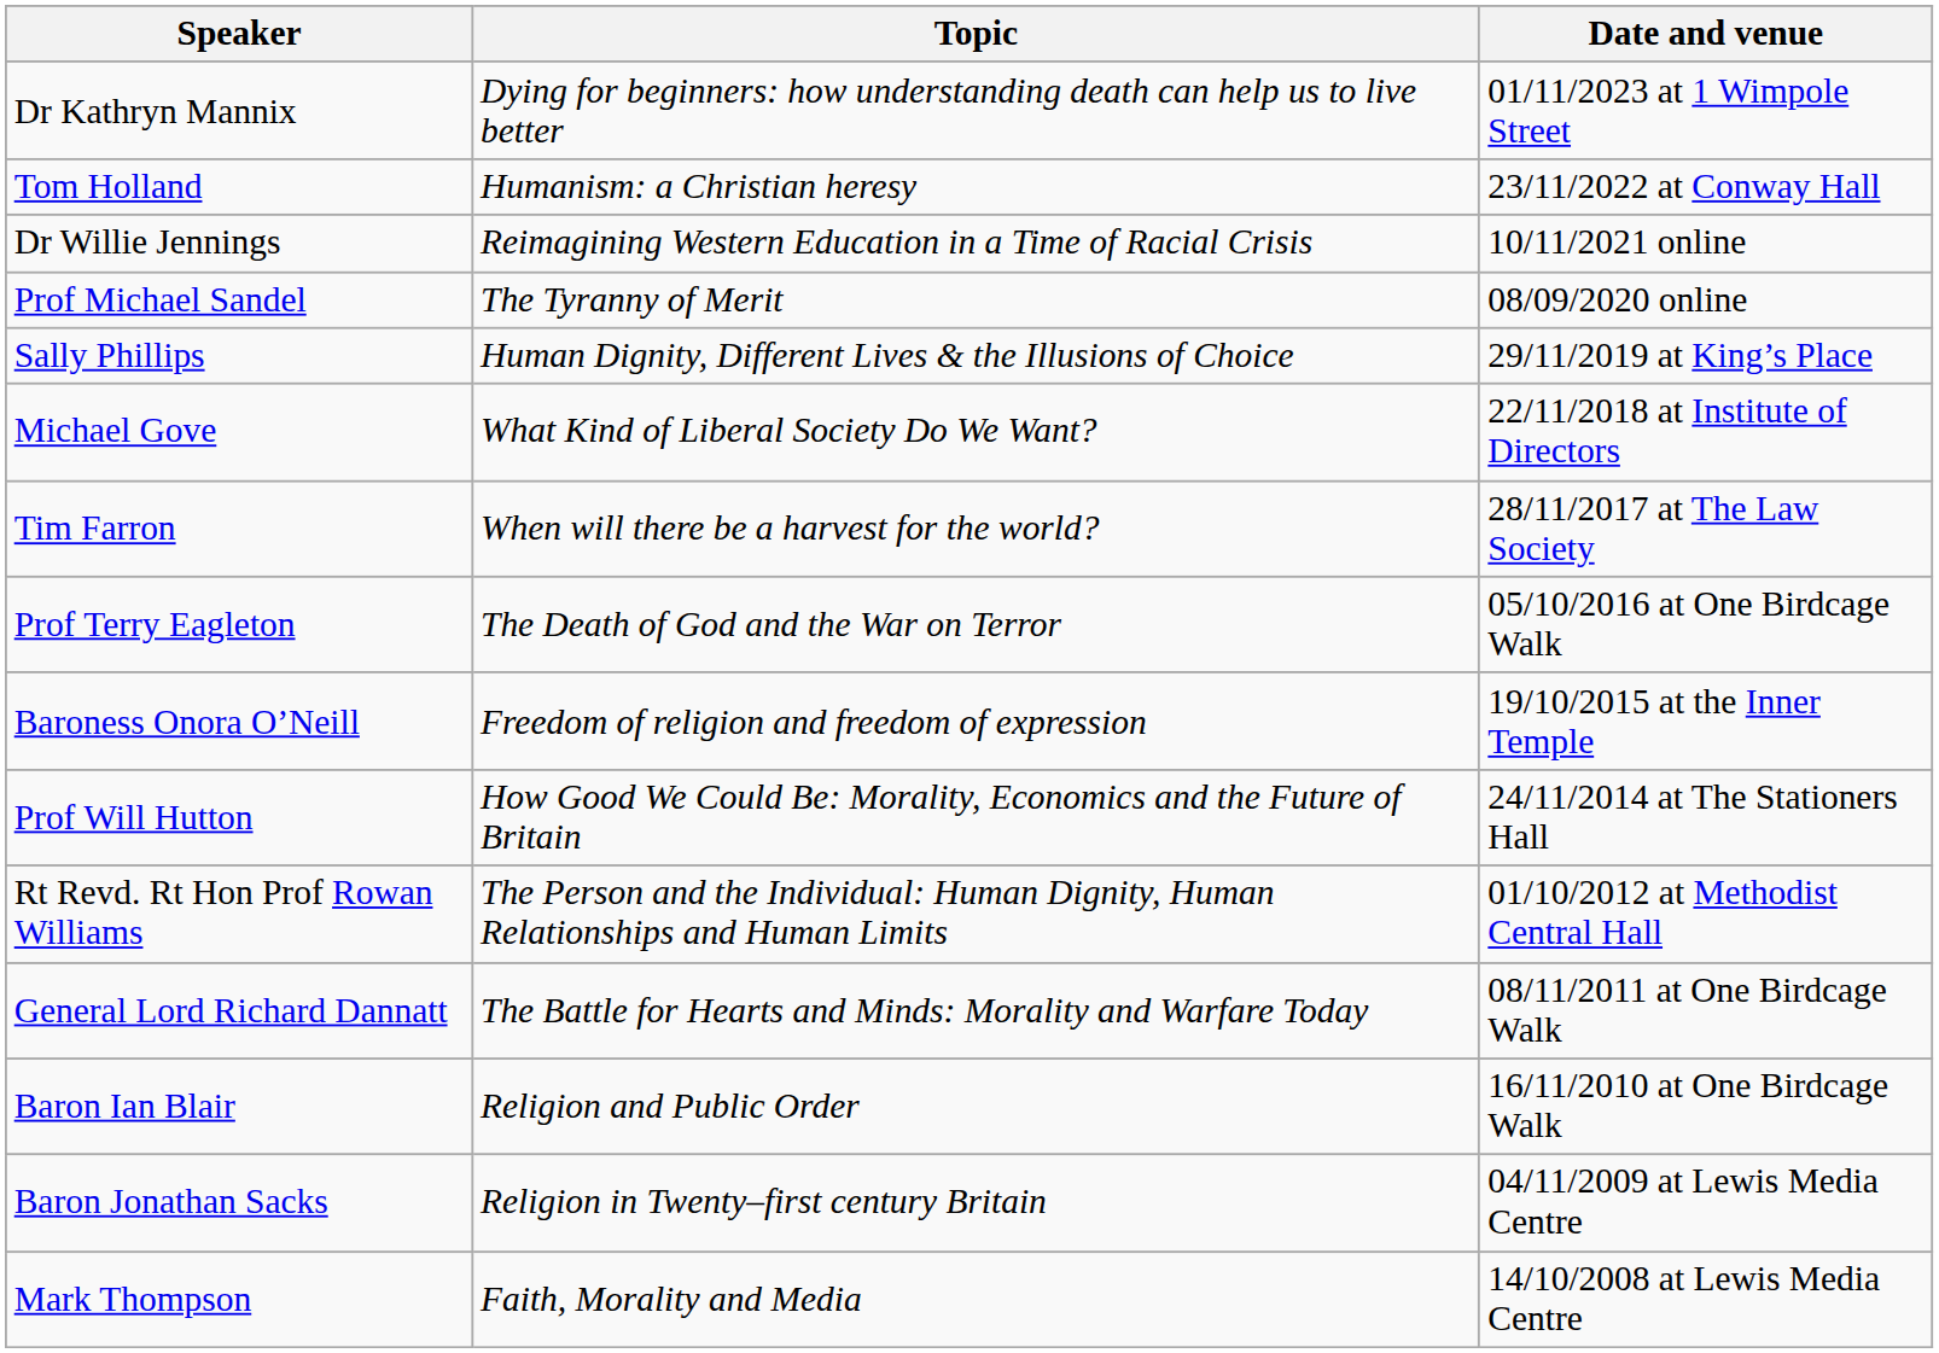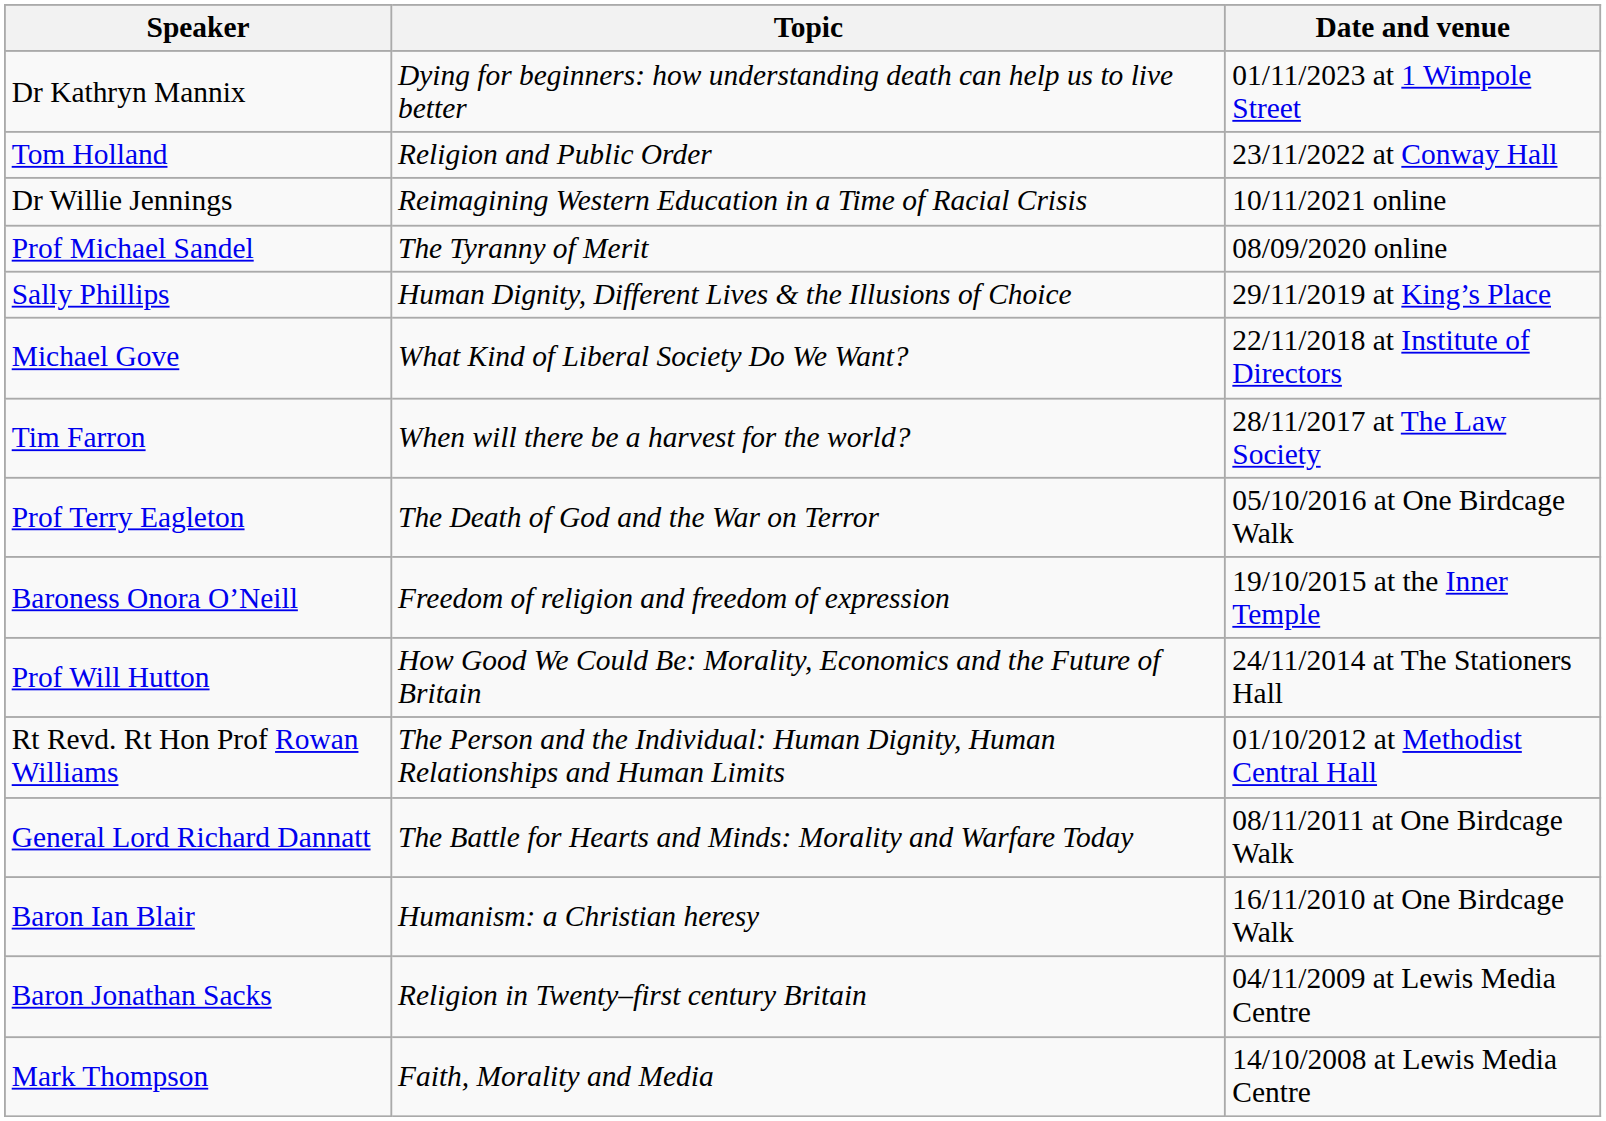Tom Holland | Topic: Humanism: a Christian heresy -> Religion and Public Order
Baron Ian Blair | Topic: Religion and Public Order -> Humanism: a Christian heresy
